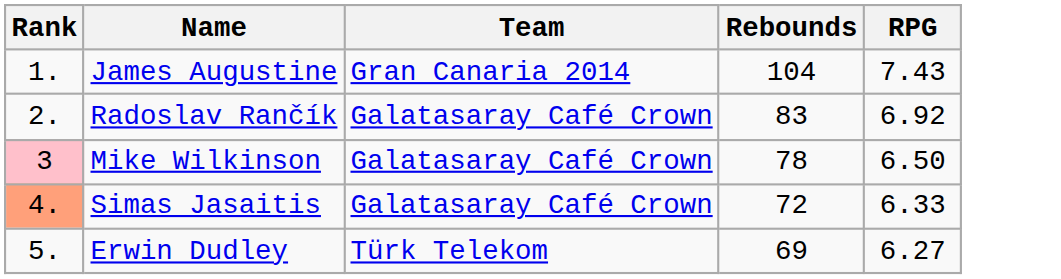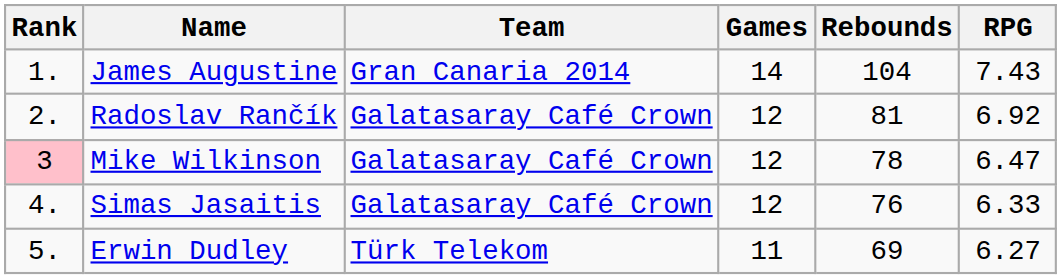+ column: Games | 14 | 12 | 12 | 12 | 11
Radoslav Rančík | Rebounds: 83 -> 81
Mike Wilkinson | RPG: 6.50 -> 6.47
Simas Jasaitis | Rank: lightsalmon background -> no background
Simas Jasaitis | Rebounds: 72 -> 76
